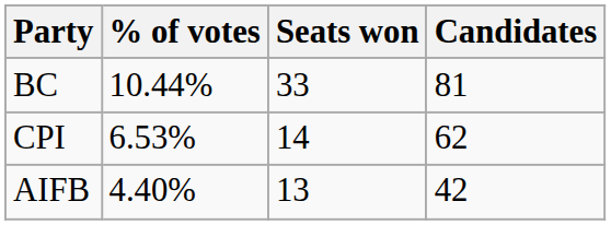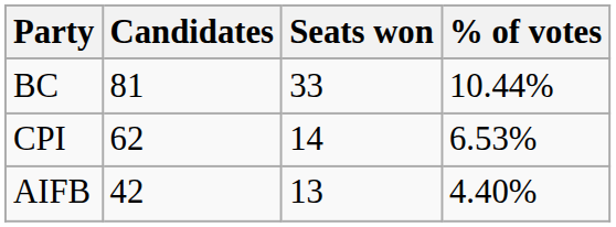columns swapped: Candidates <-> % of votes
